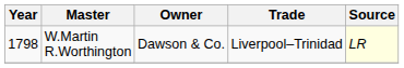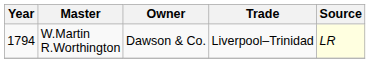W.Martin R.Worthington | Year: 1798 -> 1794
